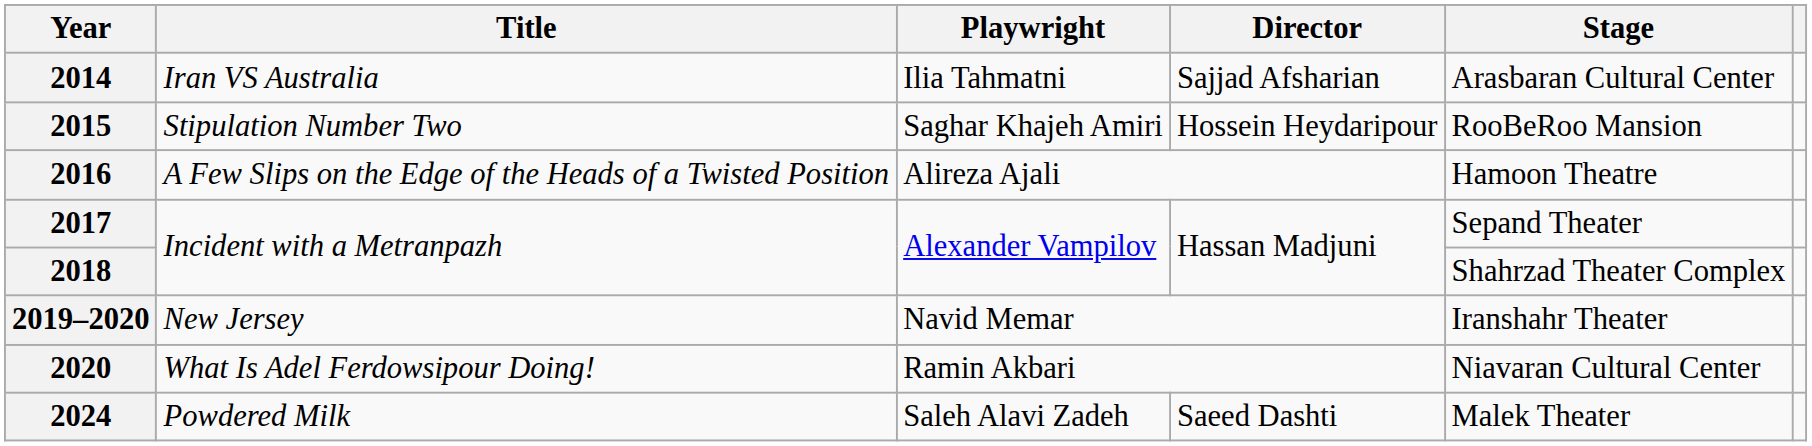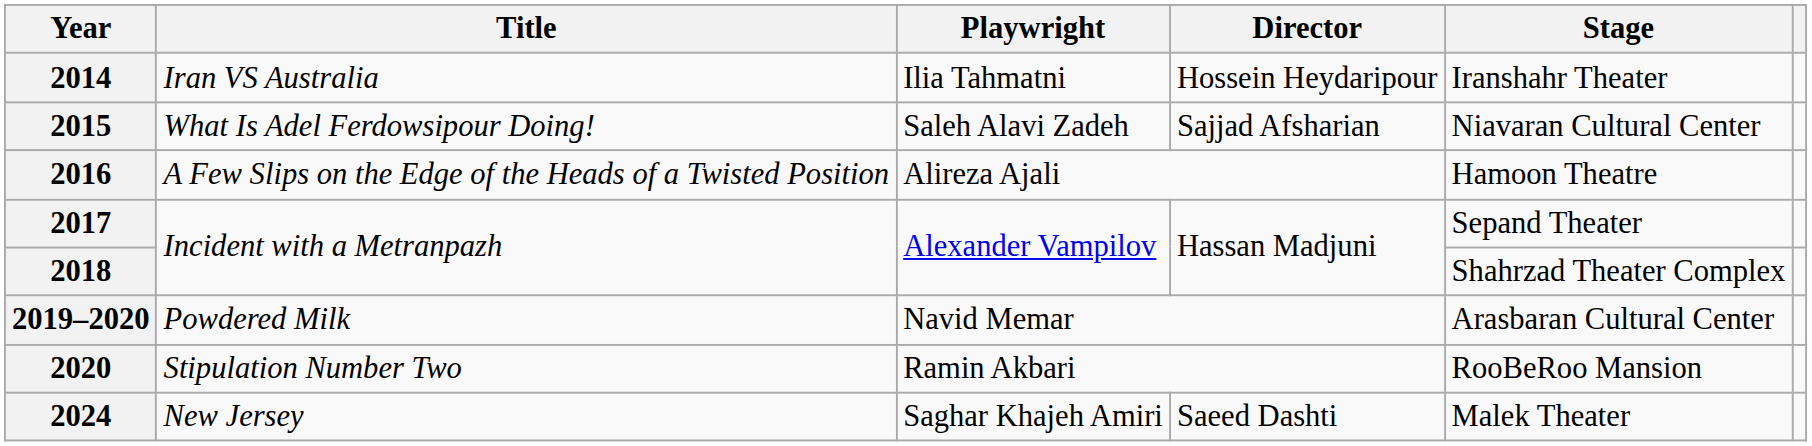2014 | Director: Sajjad Afsharian -> Hossein Heydaripour
2014 | Stage: Arasbaran Cultural Center -> Iranshahr Theater
2015 | Title: Stipulation Number Two -> What Is Adel Ferdowsipour Doing!
2015 | Playwright: Saghar Khajeh Amiri -> Saleh Alavi Zadeh
2015 | Director: Hossein Heydaripour -> Sajjad Afsharian
2015 | Stage: RooBeRoo Mansion -> Niavaran Cultural Center
2019–2020 | Title: New Jersey -> Powdered Milk
2019–2020 | Stage: Iranshahr Theater -> Arasbaran Cultural Center
2020 | Title: What Is Adel Ferdowsipour Doing! -> Stipulation Number Two
2020 | Stage: Niavaran Cultural Center -> RooBeRoo Mansion
2024 | Title: Powdered Milk -> New Jersey
2024 | Playwright: Saleh Alavi Zadeh -> Saghar Khajeh Amiri
